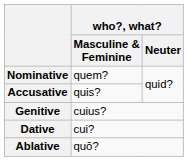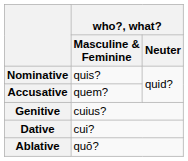Nominative | who?, what? / Masculine & Feminine: quem? -> quis?
Accusative | who?, what? / Masculine & Feminine: quis? -> quem?
